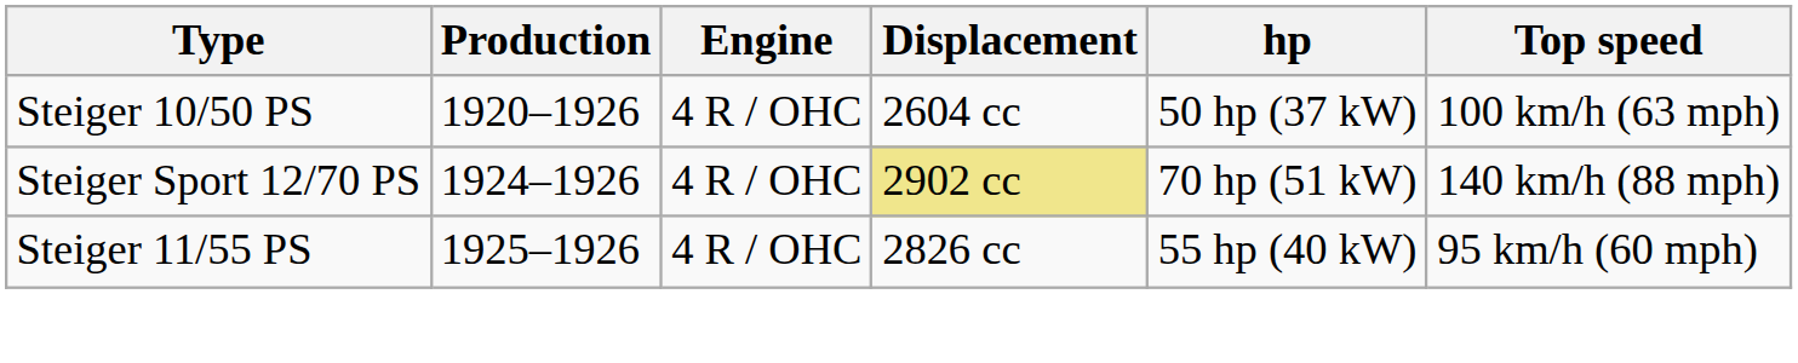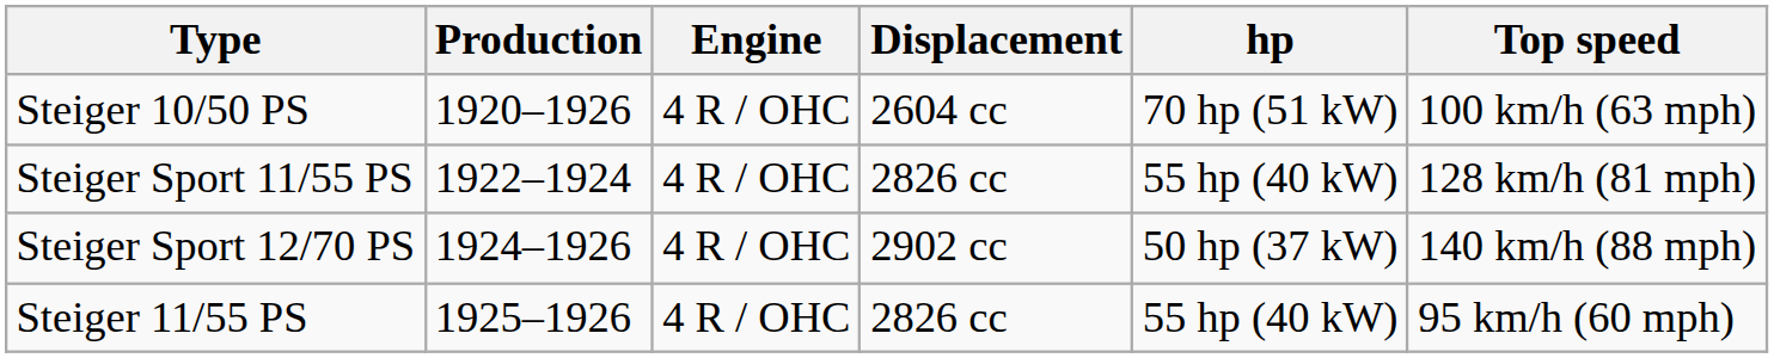Steiger 10/50 PS | hp: 50 hp (37 kW) -> 70 hp (51 kW)
+ row: Steiger Sport 11/55 PS | 1922–1924 | 4 R / OHC | 2826 cc | 55 hp (40 kW) | 128 km/h (81 mph)
Steiger Sport 12/70 PS | Displacement: khaki background -> no background
Steiger Sport 12/70 PS | hp: 70 hp (51 kW) -> 50 hp (37 kW)
